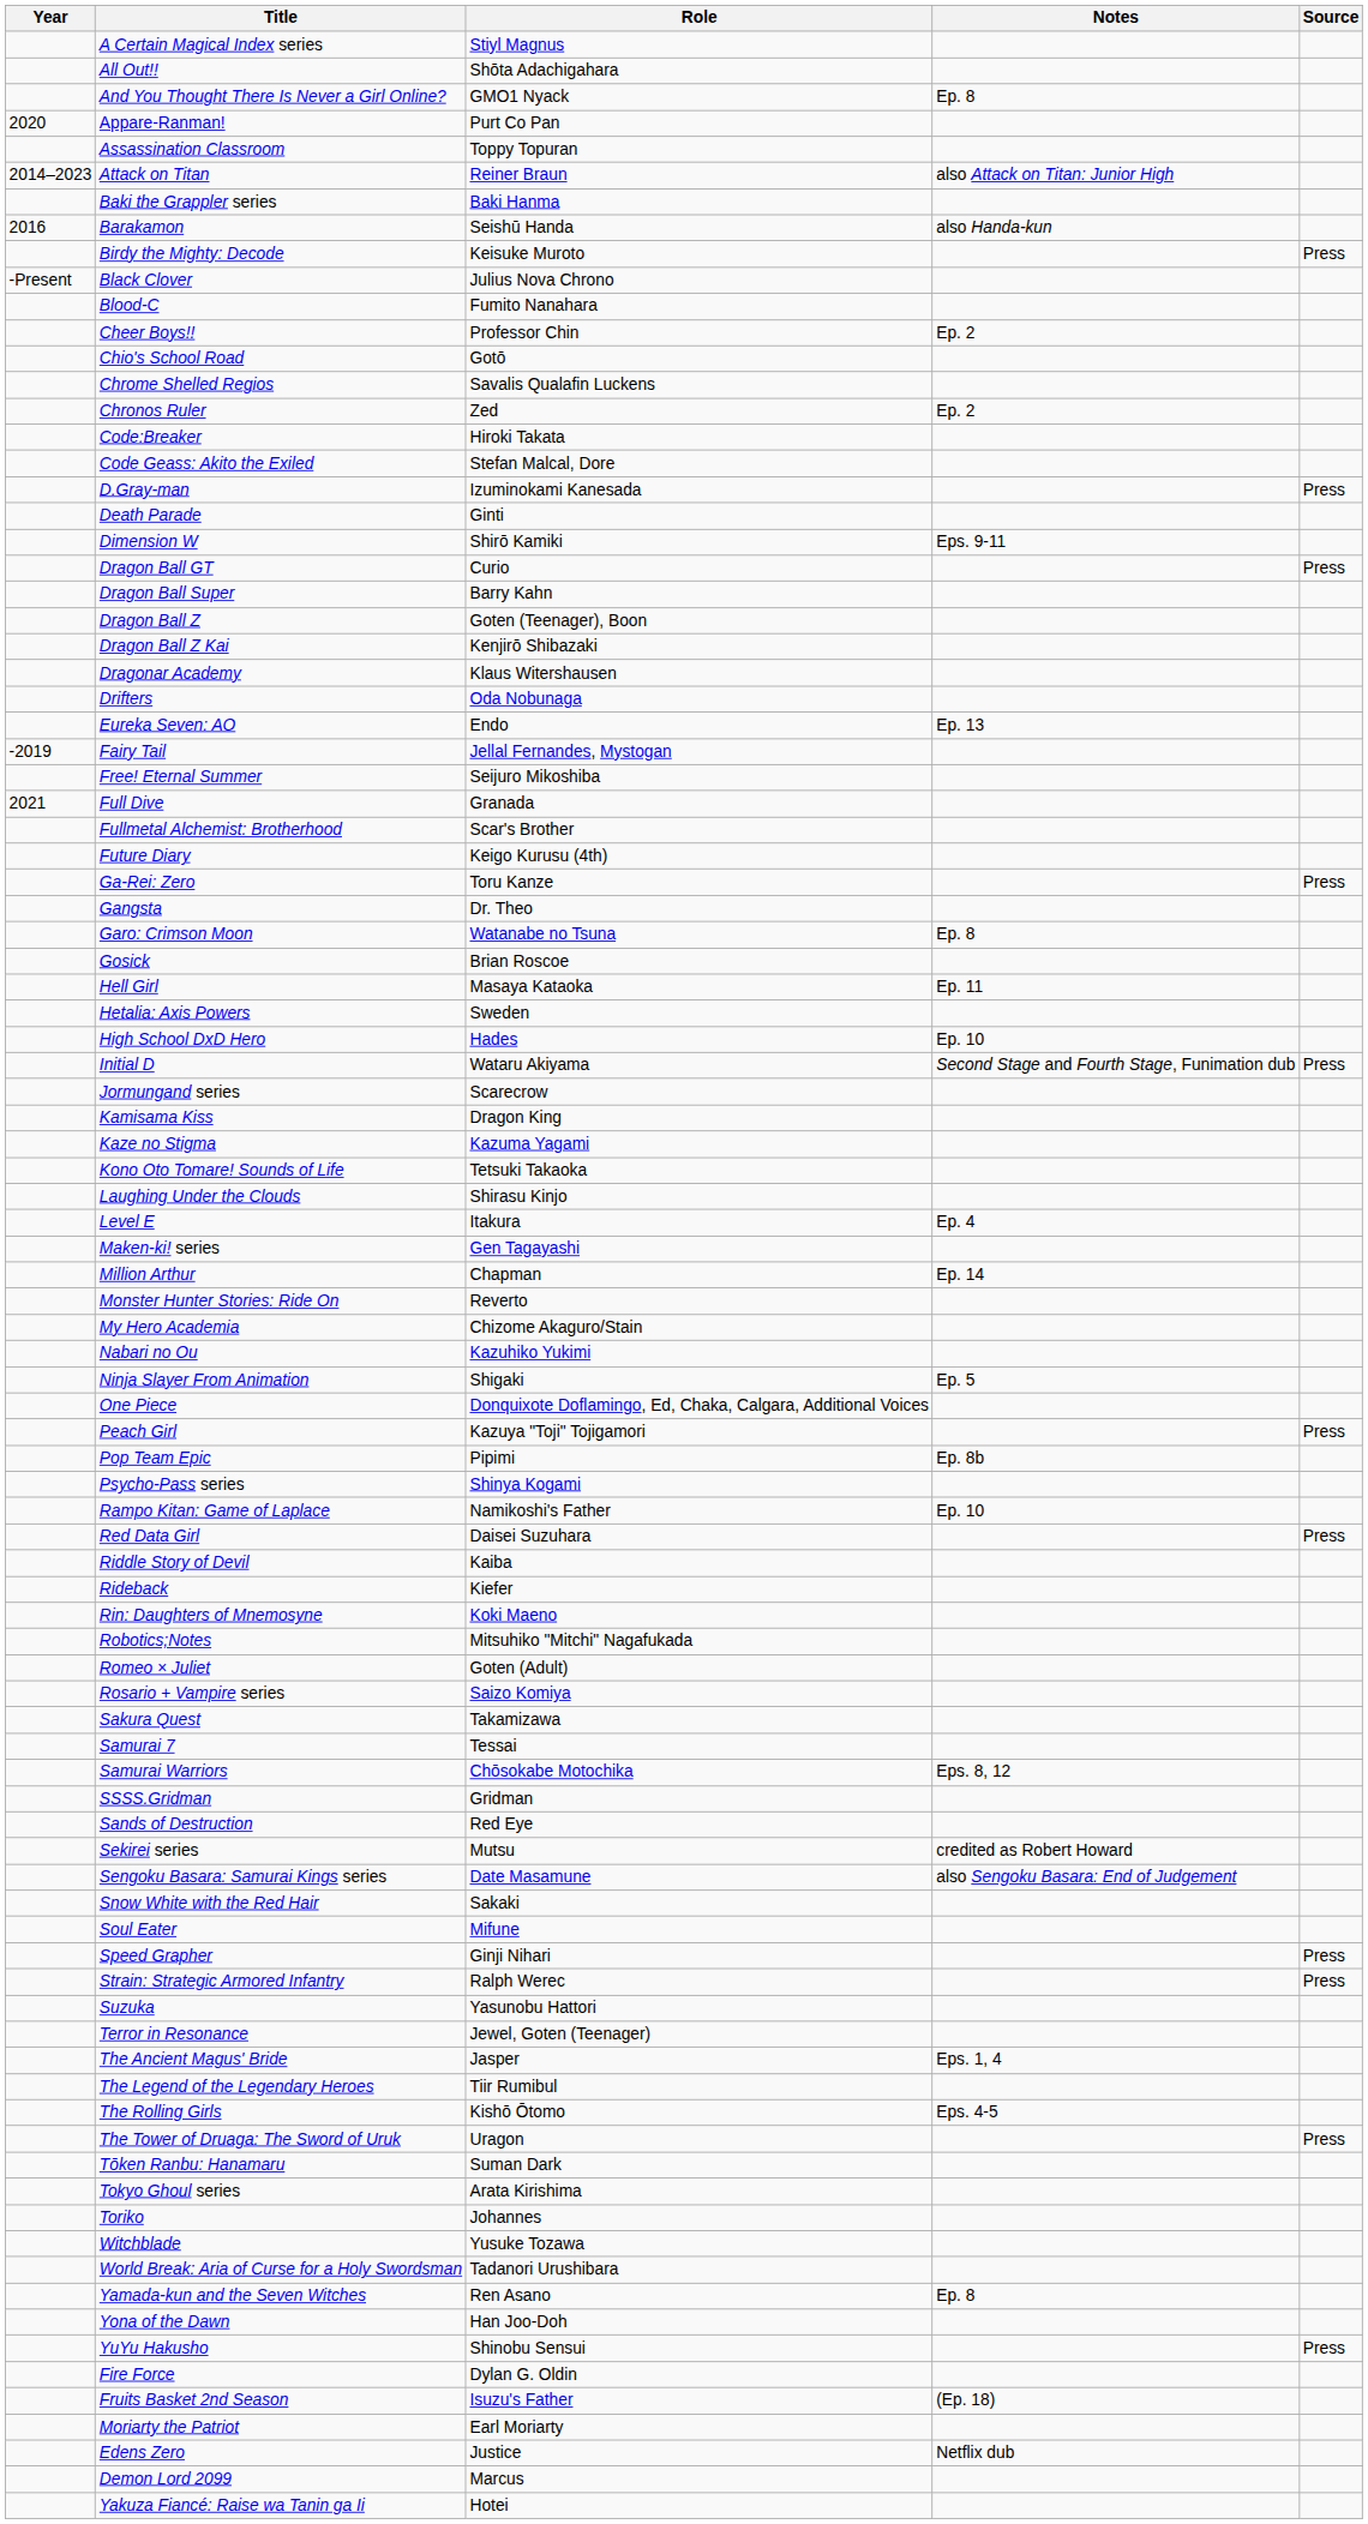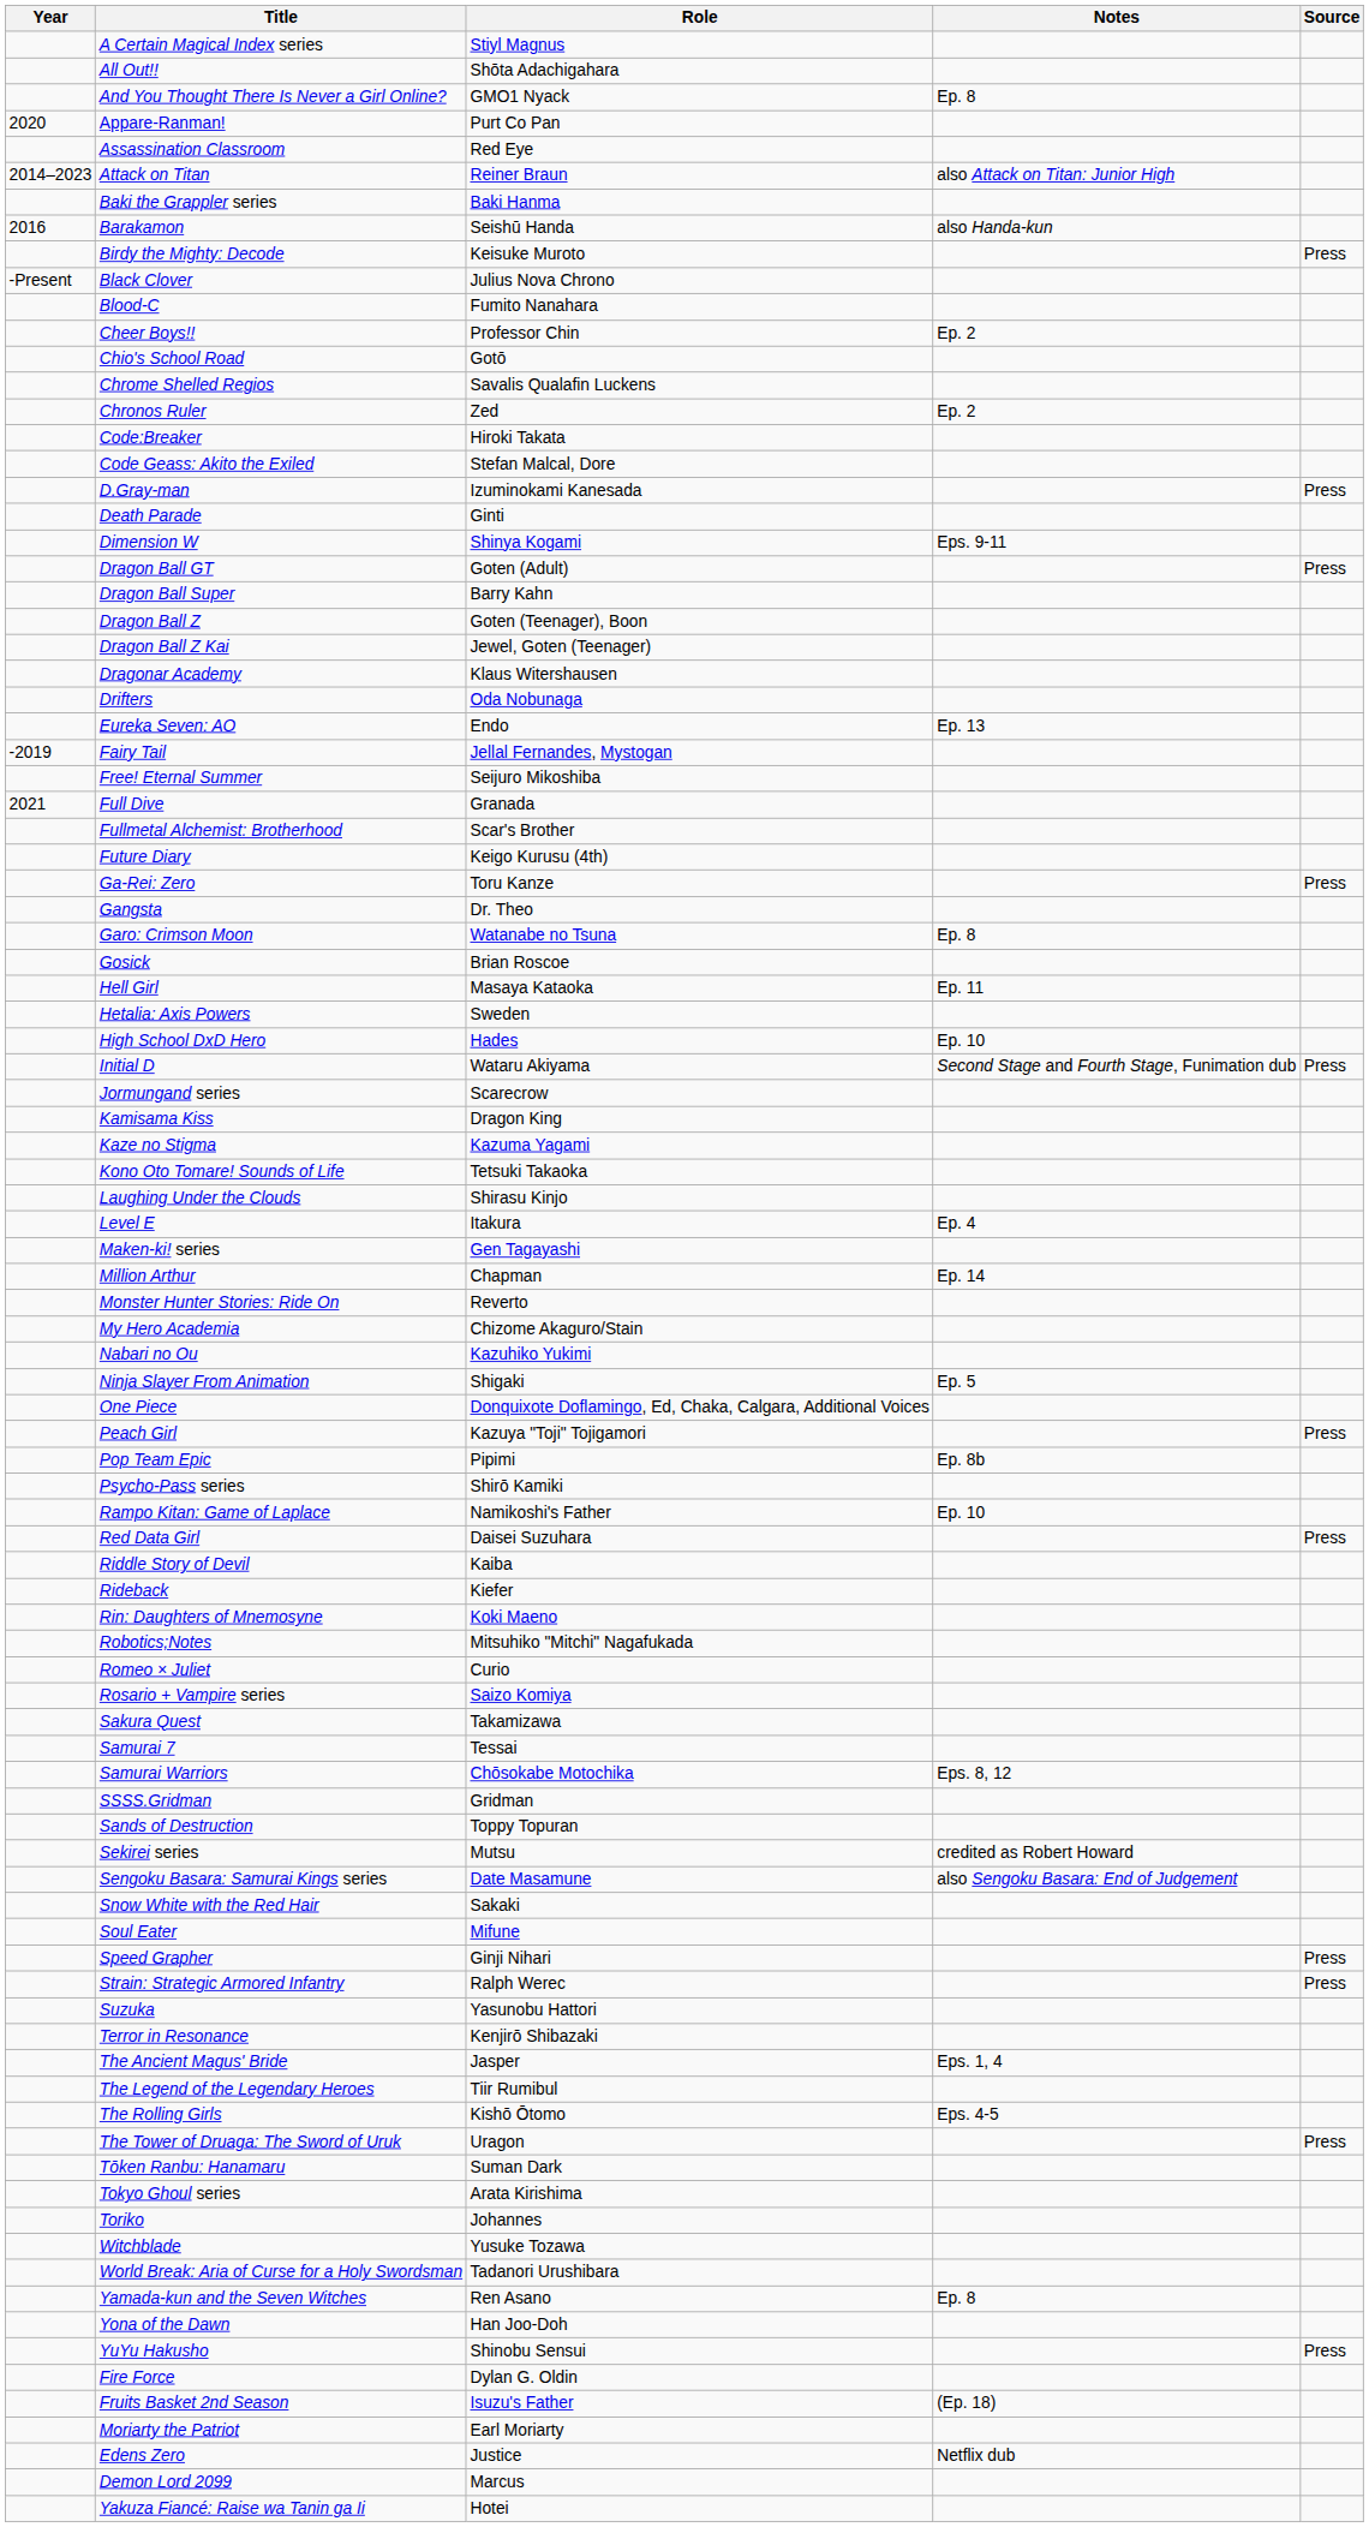Assassination Classroom | Role: Toppy Topuran -> Red Eye
Dimension W | Role: Shirō Kamiki -> Shinya Kogami
Dragon Ball GT | Role: Curio -> Goten (Adult)
Dragon Ball Z Kai | Role: Kenjirō Shibazaki -> Jewel, Goten (Teenager)
Psycho-Pass series | Role: Shinya Kogami -> Shirō Kamiki
Romeo × Juliet | Role: Goten (Adult) -> Curio
Sands of Destruction | Role: Red Eye -> Toppy Topuran
Terror in Resonance | Role: Jewel, Goten (Teenager) -> Kenjirō Shibazaki
